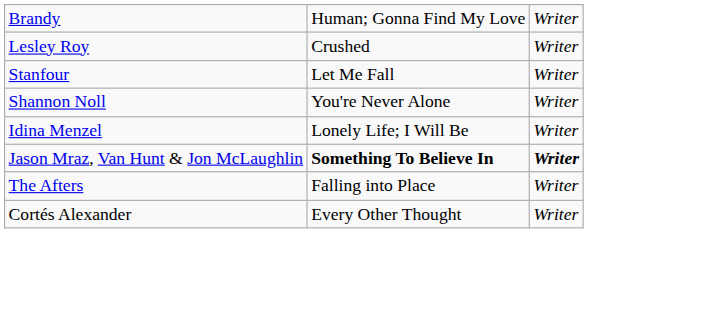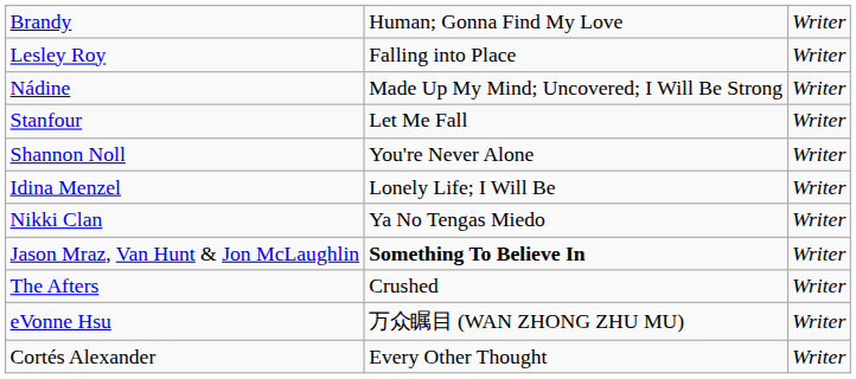Lesley Roy | column 2: Crushed -> Falling into Place
+ row: Nádine | Made Up My Mind; Uncovered; I Will Be Strong | Writer
+ row: Nikki Clan | Ya No Tengas Miedo | Writer
Jason Mraz, Van Hunt & Jon McLaughlin | column 3: bold -> normal
The Afters | column 2: Falling into Place -> Crushed
+ row: eVonne Hsu | 万众瞩目 (WAN ZHONG ZHU MU) | Writer
